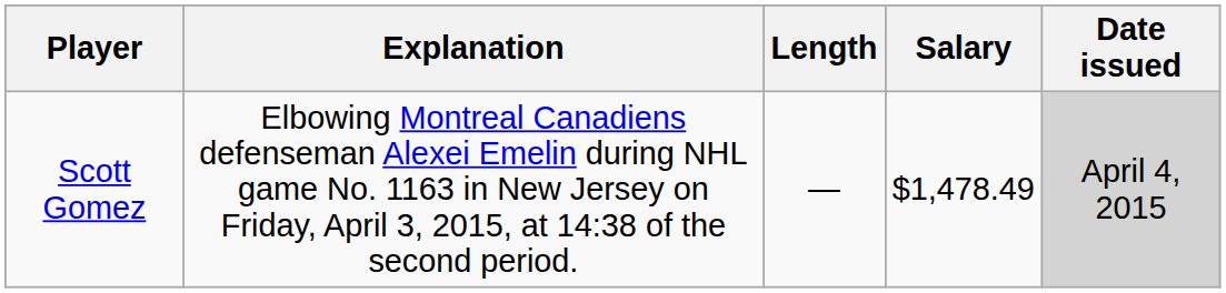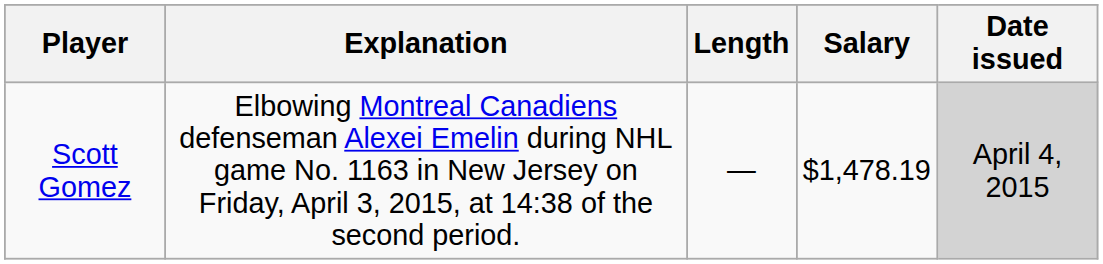Scott Gomez | Salary: $1,478.49 -> $1,478.19
